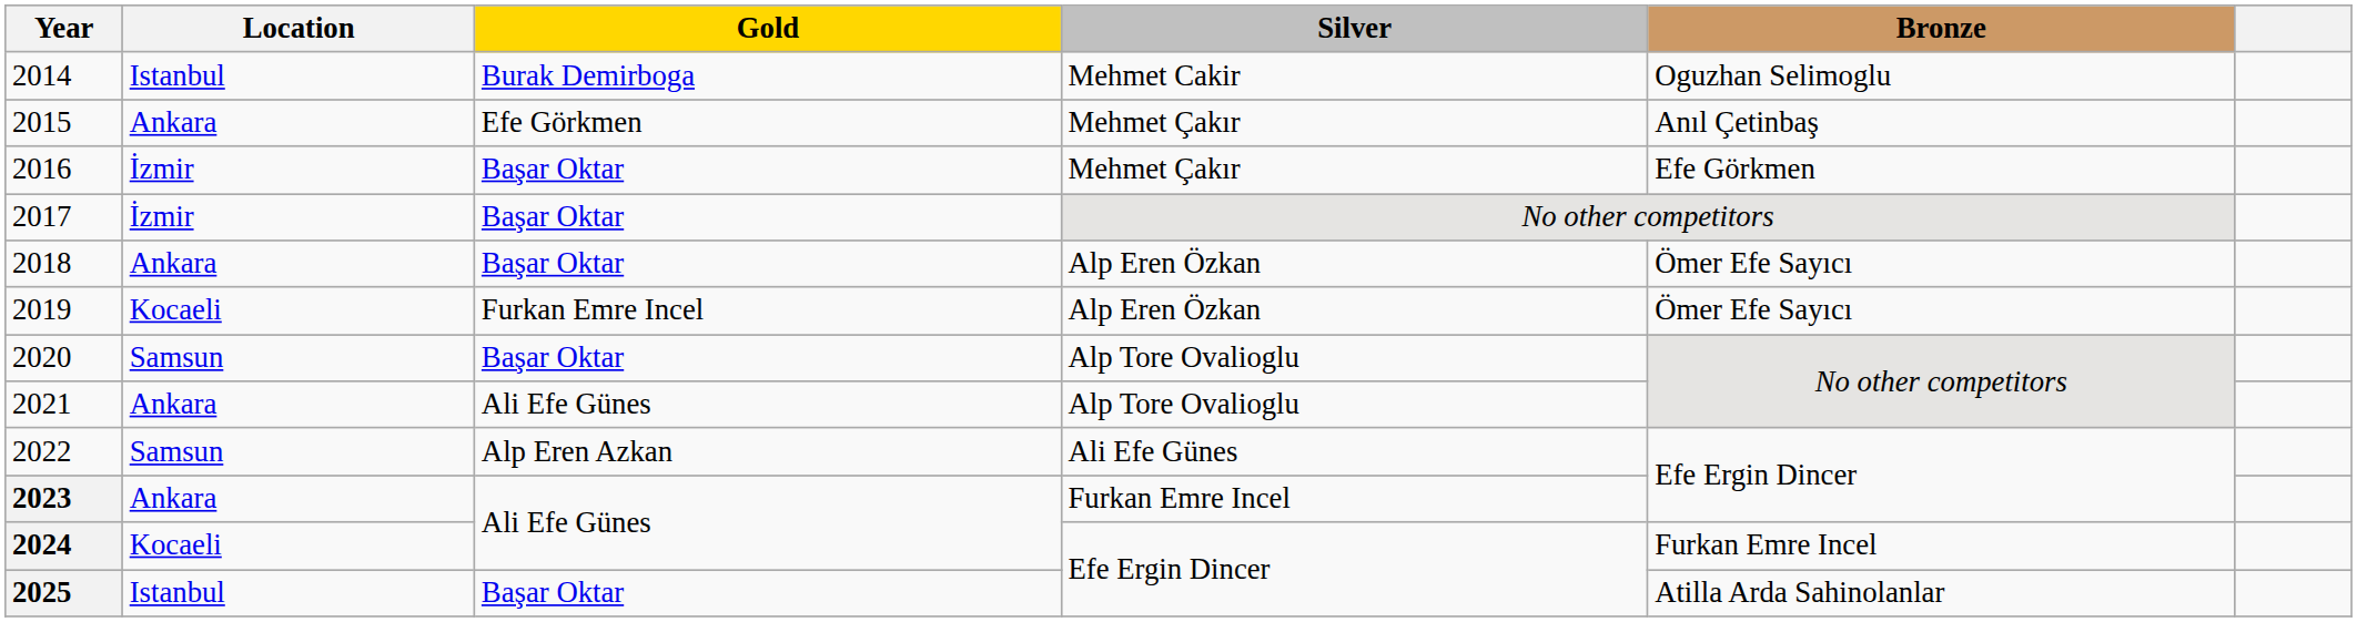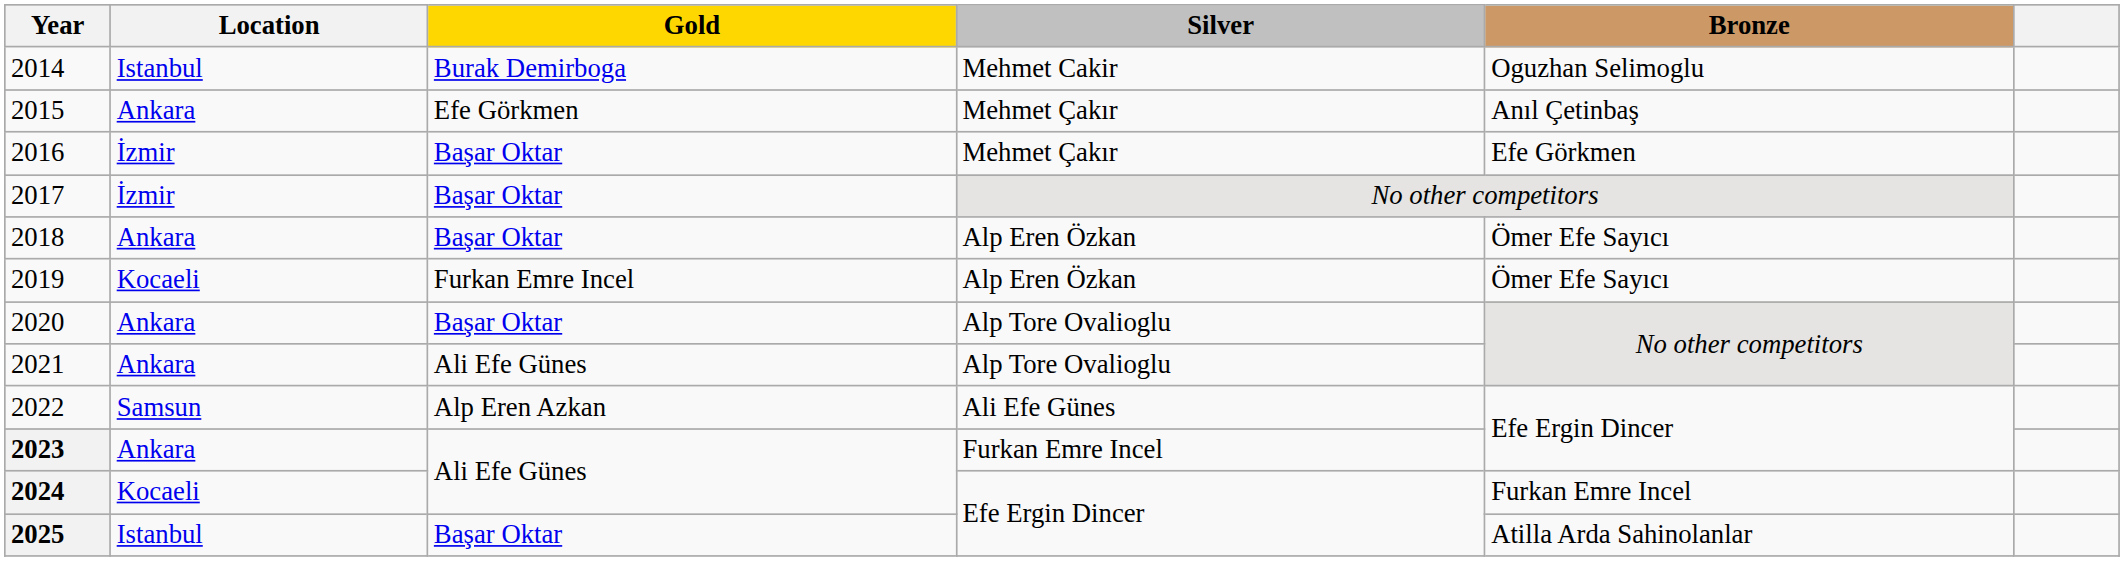2020 | Location: Samsun -> Ankara
